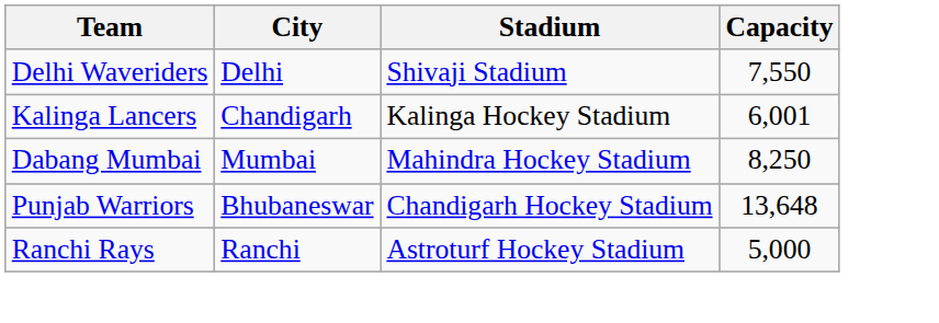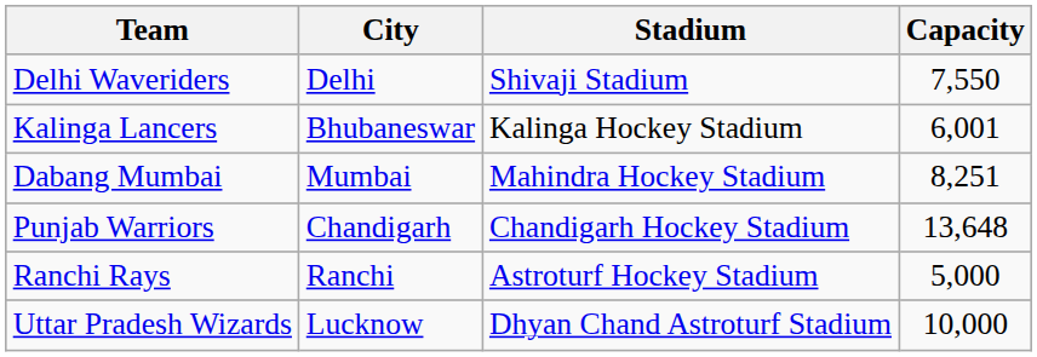Kalinga Lancers | City: Chandigarh -> Bhubaneswar
Dabang Mumbai | Capacity: 8,250 -> 8,251
Punjab Warriors | City: Bhubaneswar -> Chandigarh
+ row: Uttar Pradesh Wizards | Lucknow | Dhyan Chand Astroturf Stadium | 10,000
